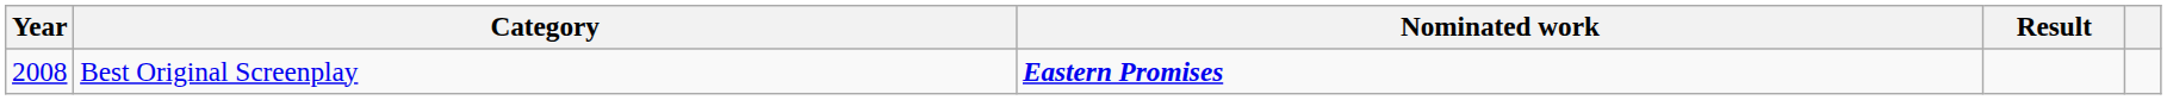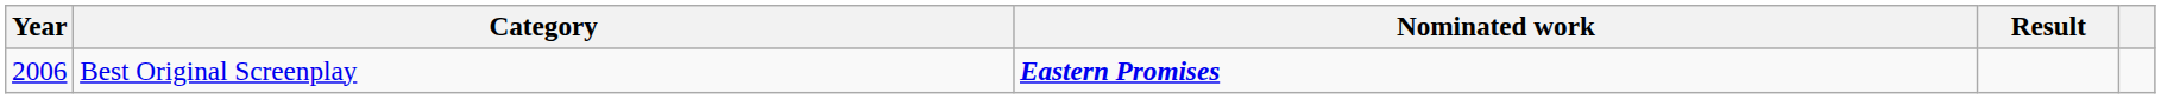Best Original Screenplay | Year: 2008 -> 2006
